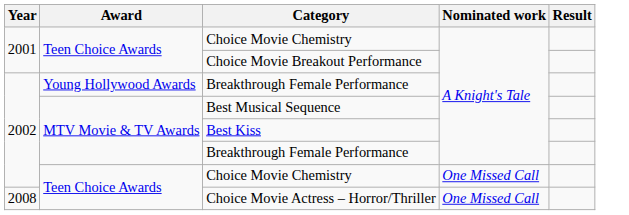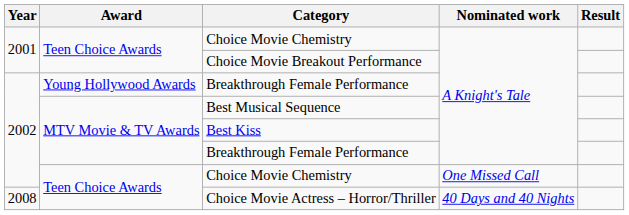Choice Movie Actress – Horror/Thriller | Nominated work: One Missed Call -> 40 Days and 40 Nights
